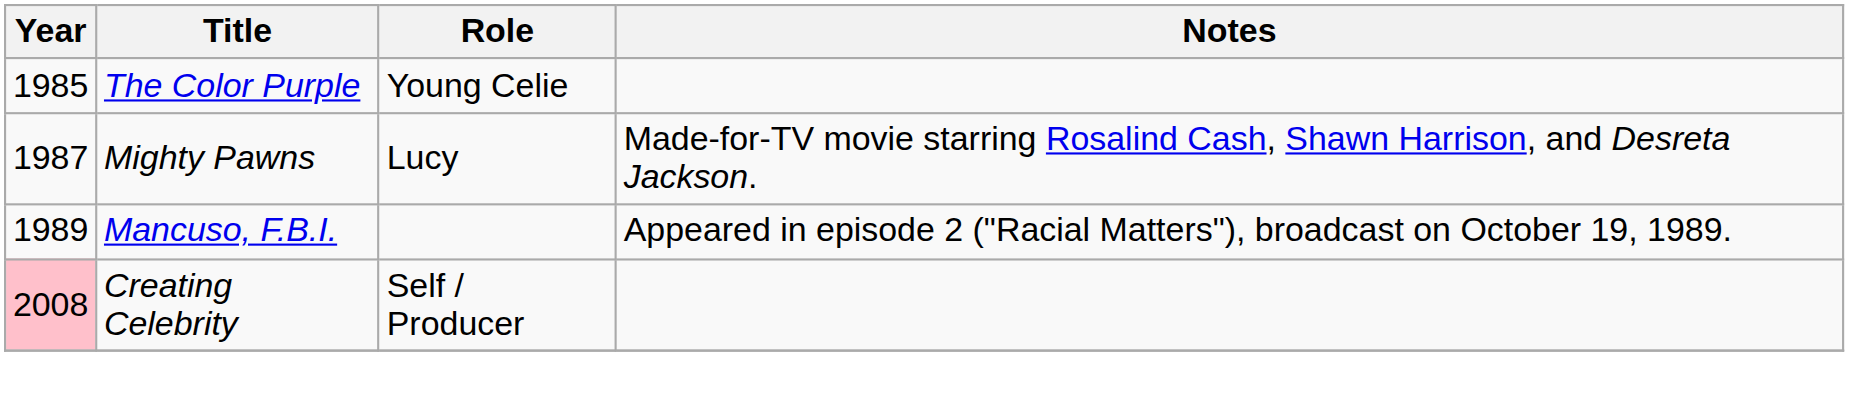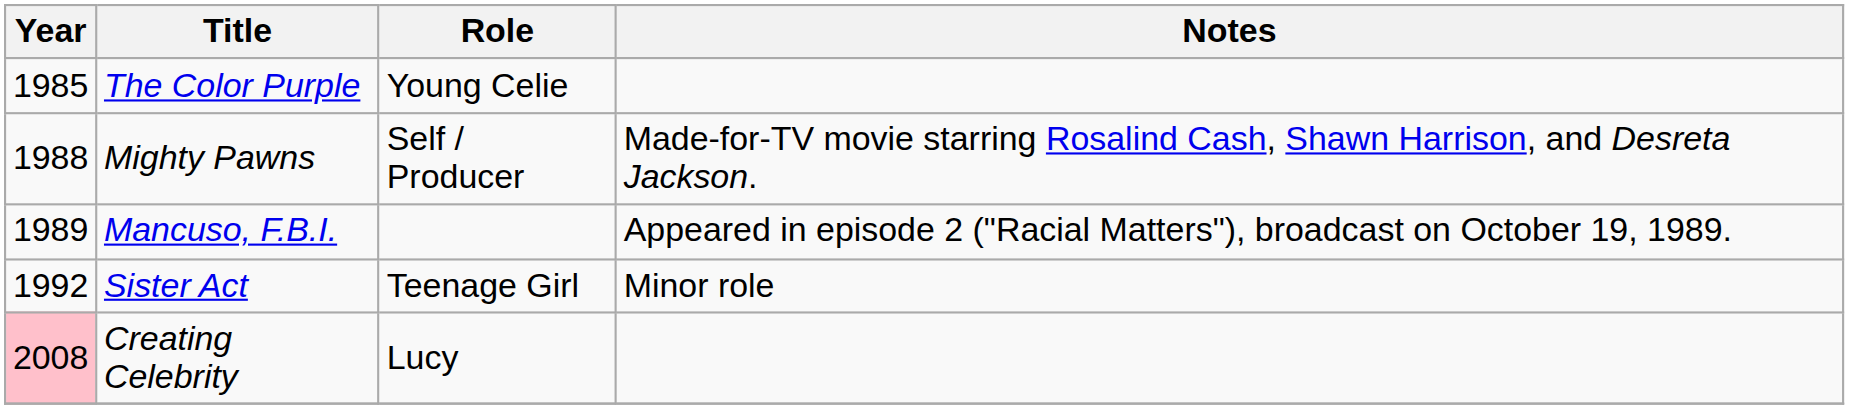Mighty Pawns | Year: 1987 -> 1988
Mighty Pawns | Role: Lucy -> Self / Producer
+ row: 1992 | Sister Act | Teenage Girl | Minor role
Creating Celebrity | Role: Self / Producer -> Lucy
